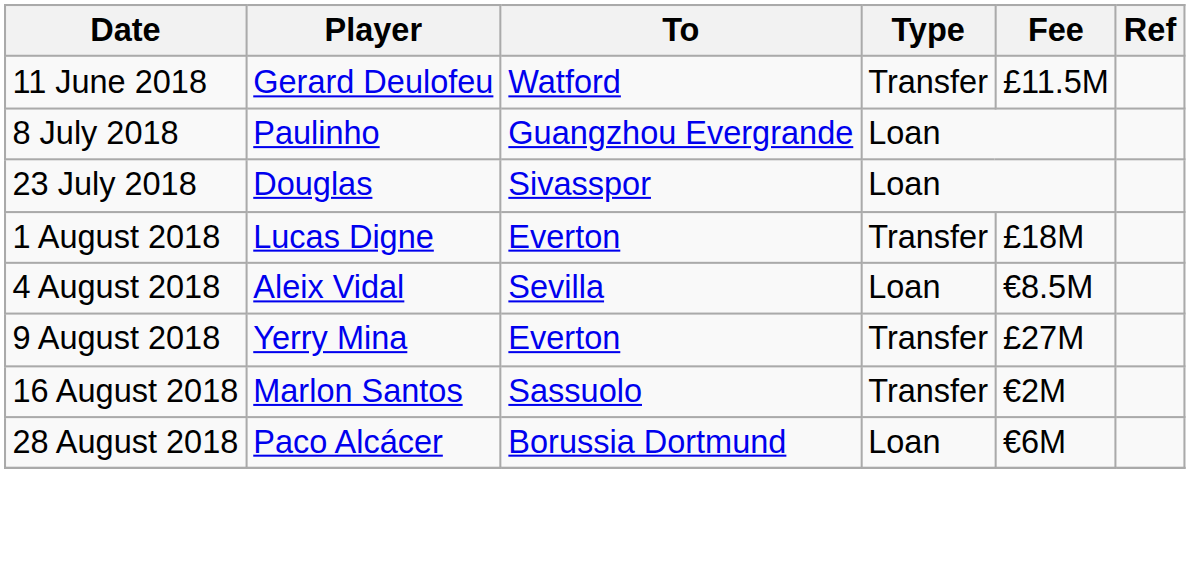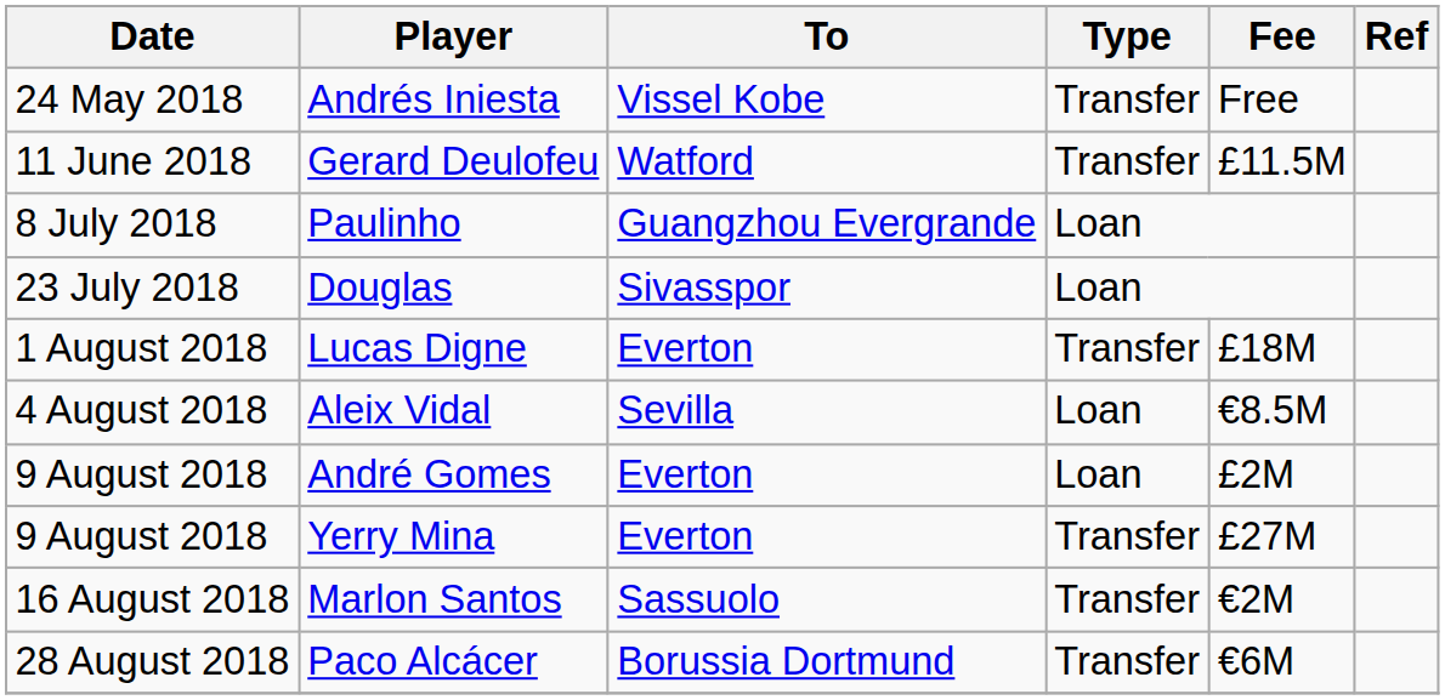+ row: 24 May 2018 | Andrés Iniesta | Vissel Kobe | Transfer | Free
+ row: 9 August 2018 | André Gomes | Everton | Loan | £2M
Paco Alcácer | Type: Loan -> Transfer
